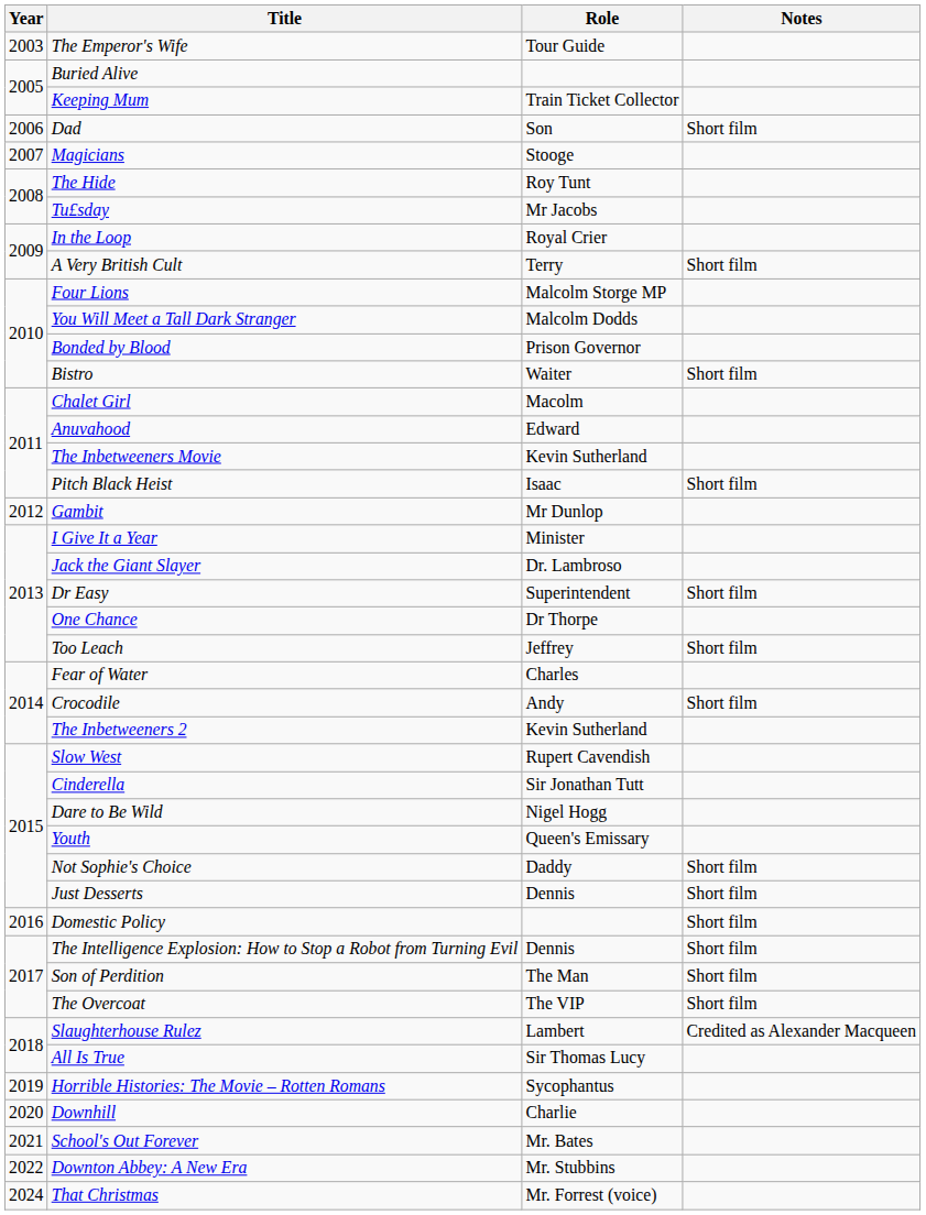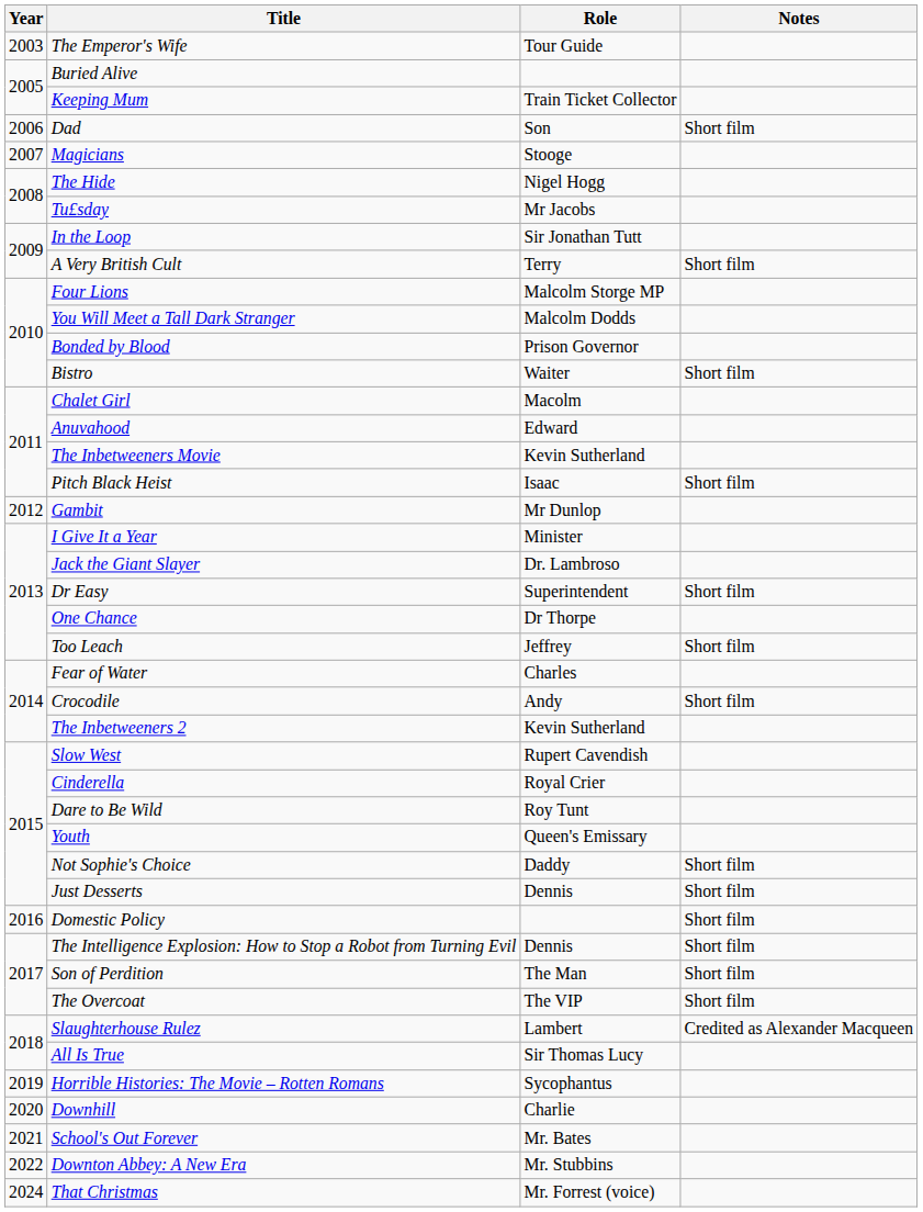The Hide | Role: Roy Tunt -> Nigel Hogg
In the Loop | Role: Royal Crier -> Sir Jonathan Tutt
Cinderella | Role: Sir Jonathan Tutt -> Royal Crier
Dare to Be Wild | Role: Nigel Hogg -> Roy Tunt
